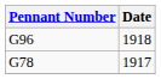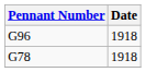G78 | Date: 1917 -> 1918
